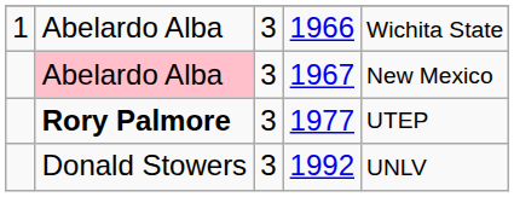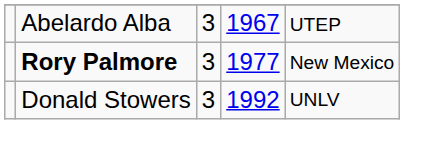- row: 1 | Abelardo Alba | 3 | 1966 | Wichita State
1967 | column 2: pink background -> no background
1967 | column 5: New Mexico -> UTEP
1977 | column 5: UTEP -> New Mexico
